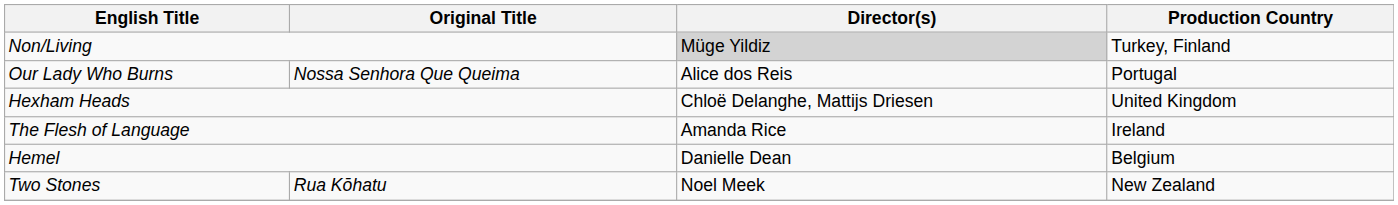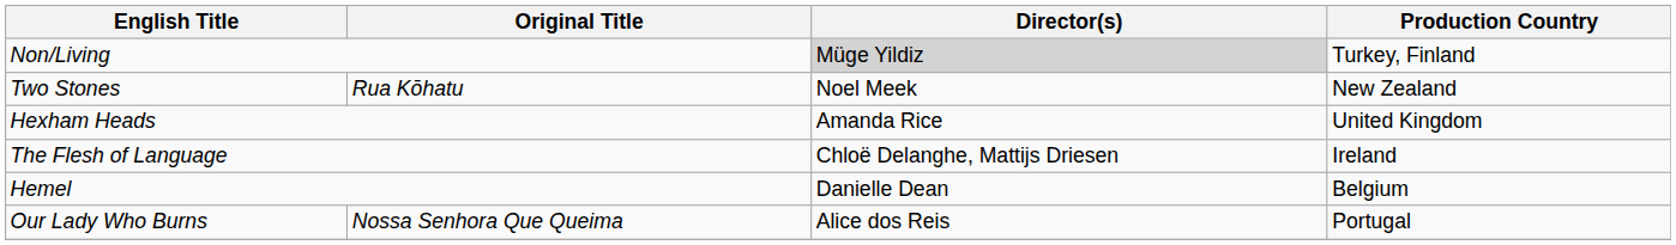rows swapped: Two Stones <-> Our Lady Who Burns
Hexham Heads | Director(s): Chloë Delanghe, Mattijs Driesen -> Amanda Rice
The Flesh of Language | Director(s): Amanda Rice -> Chloë Delanghe, Mattijs Driesen
